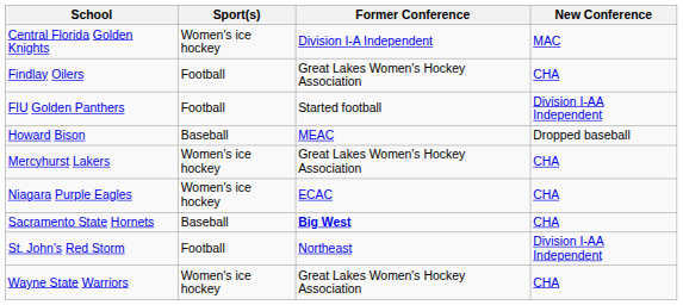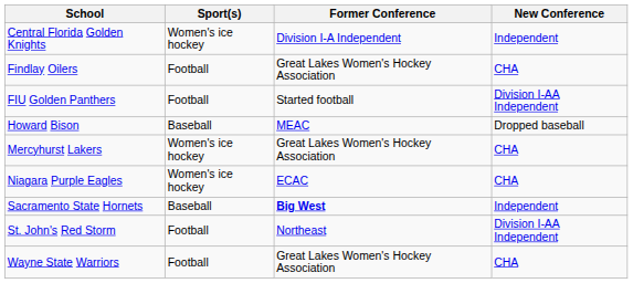Central Florida Golden Knights | New Conference: MAC -> Independent
Sacramento State Hornets | New Conference: CHA -> Independent
Wayne State Warriors | Sport(s): Women's ice hockey -> Football
